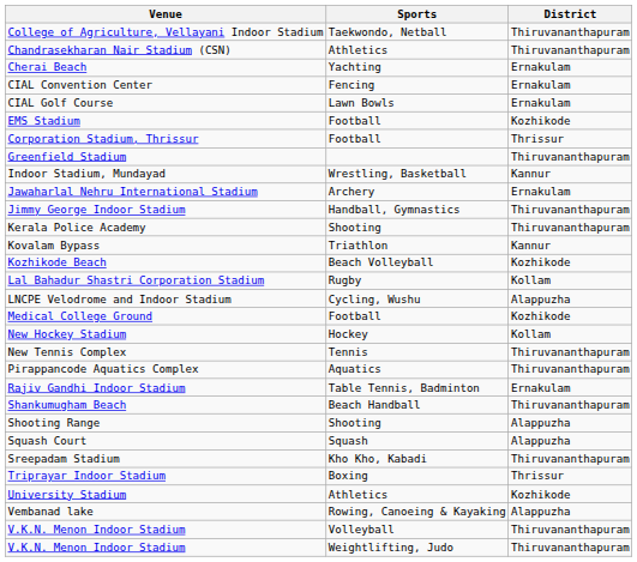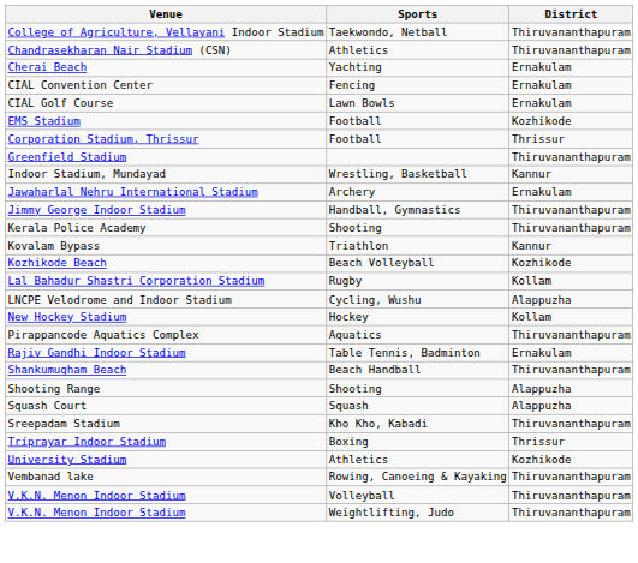- row: Medical College Ground | Football | Kozhikode
- row: New Tennis Complex | Tennis | Thiruvananthapuram
Vembanad lake | District: Alappuzha -> Thiruvananthapuram
